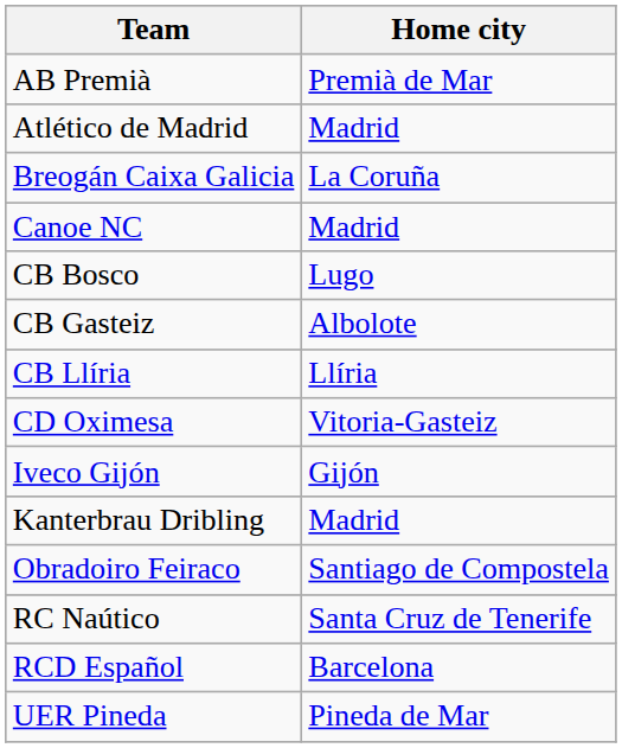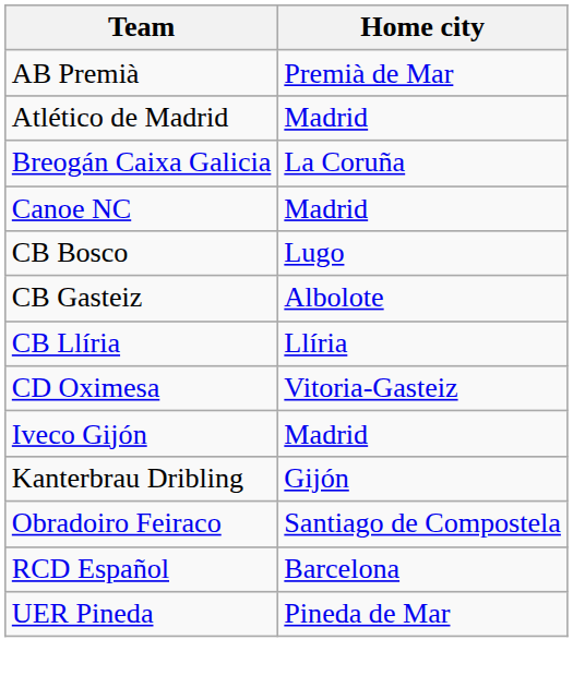Iveco Gijón | Home city: Gijón -> Madrid
Kanterbrau Dribling | Home city: Madrid -> Gijón
- row: RC Naútico | Santa Cruz de Tenerife
